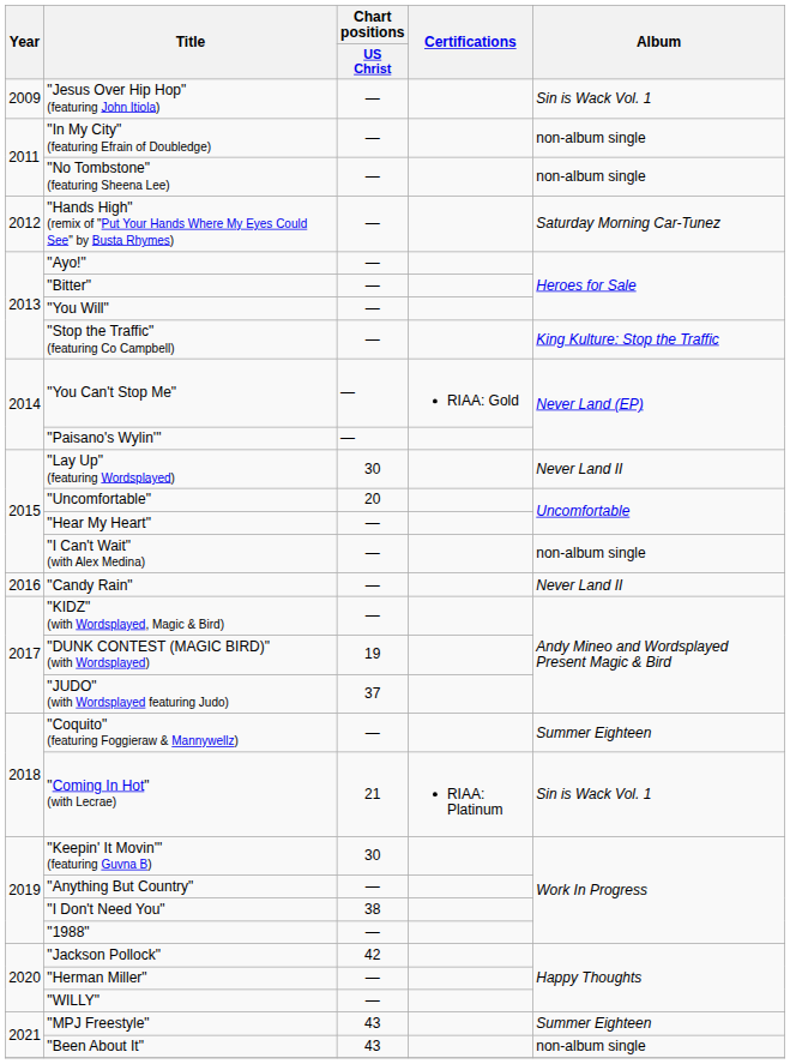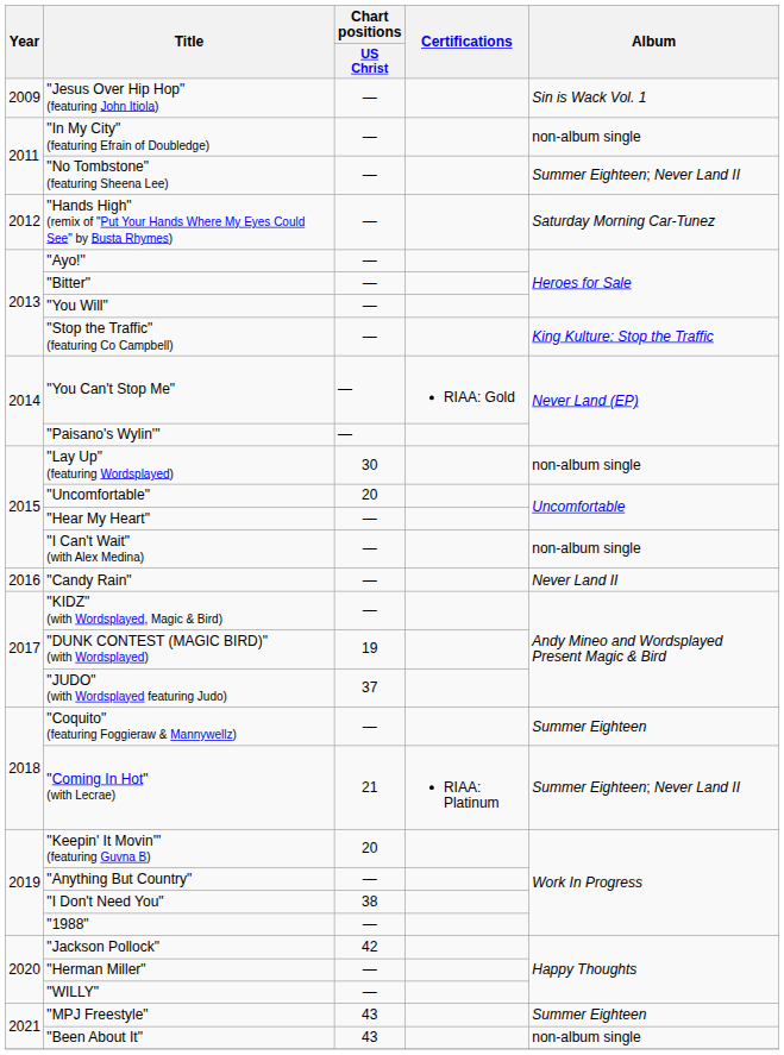"No Tombstone" (featuring Sheena Lee) | Album: non-album single -> Summer Eighteen; Never Land II
"Lay Up" (featuring Wordsplayed) | Album: Never Land II -> non-album single
"Coming In Hot" (with Lecrae) | Album: Sin is Wack Vol. 1 -> Summer Eighteen; Never Land II
"Keepin' It Movin'" (featuring Guvna B) | Chart positions / US Christ: 30 -> 20
